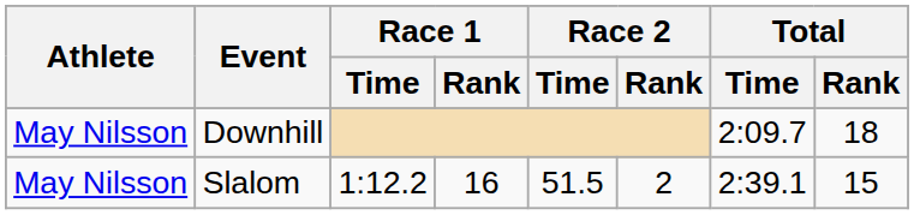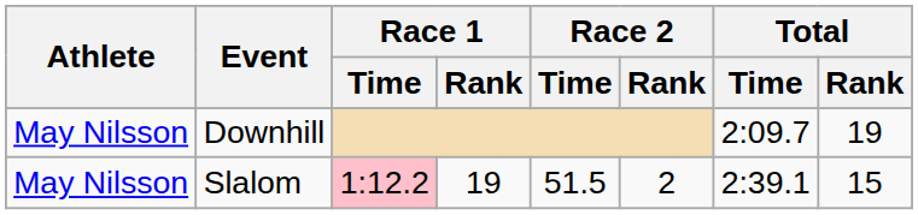Downhill | Total / Rank: 18 -> 19
Slalom | Race 1 / Time: no background -> pink background
Slalom | Race 1 / Rank: 16 -> 19
